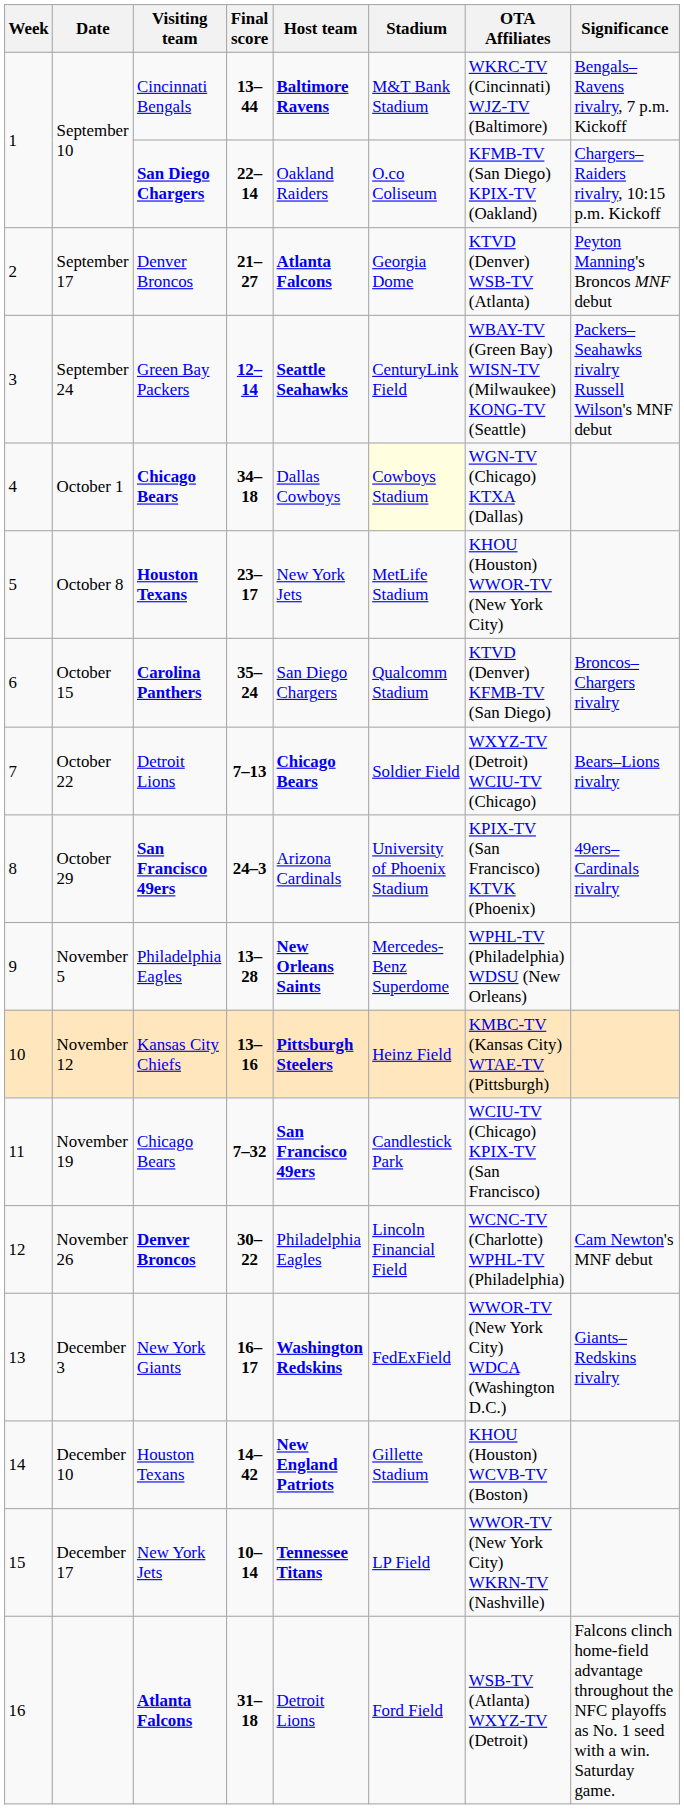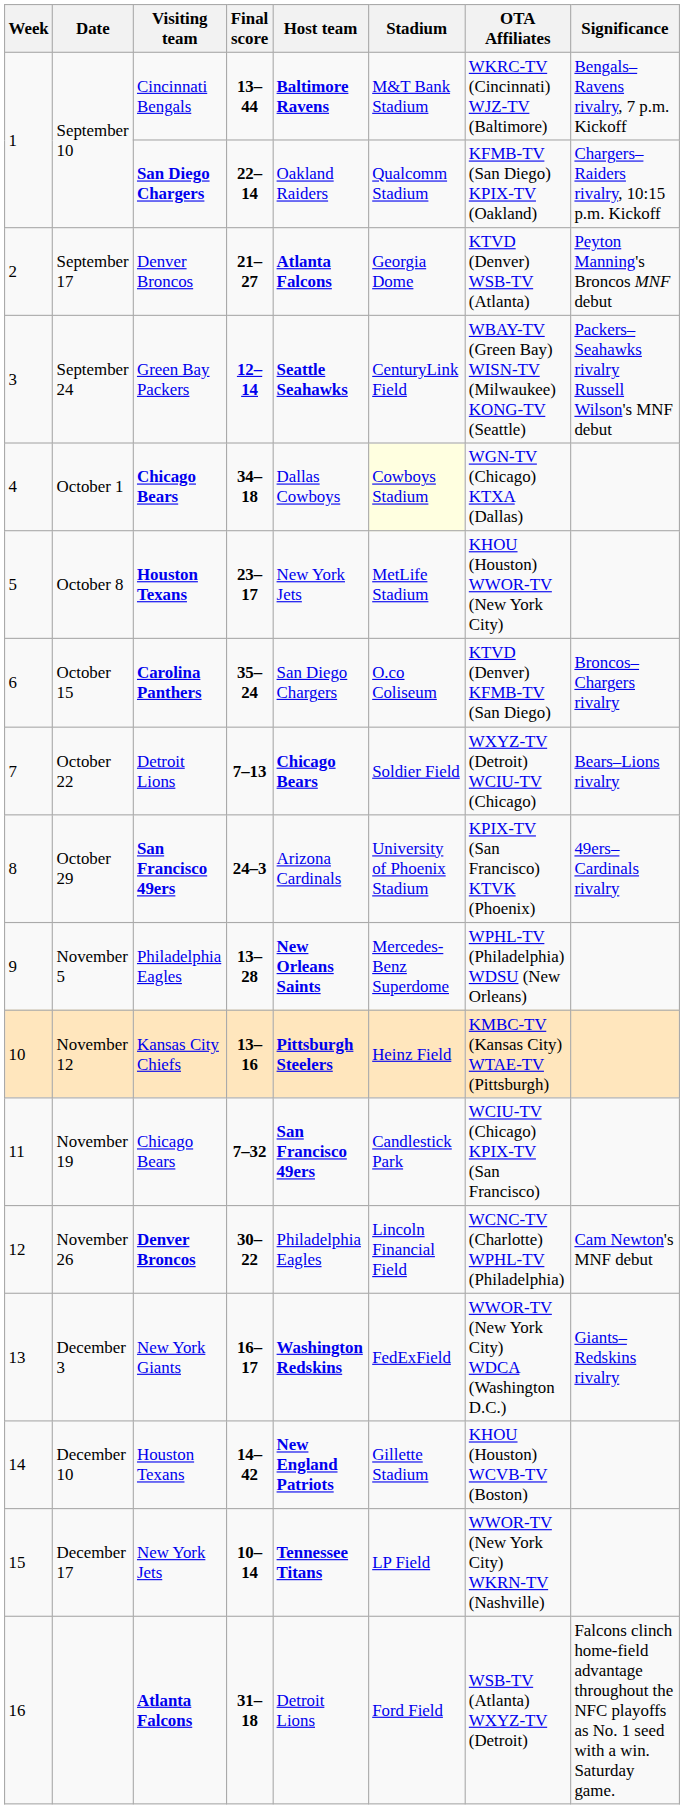September 10 / 22–14 | Stadium: O.co Coliseum -> Qualcomm Stadium
October 15 | Stadium: Qualcomm Stadium -> O.co Coliseum
